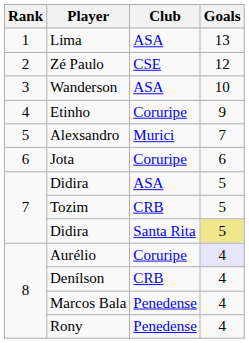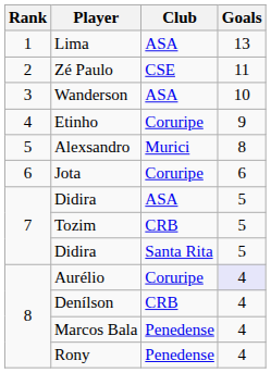Zé Paulo | Goals: 12 -> 11
Alexsandro | Goals: 7 -> 8
Didira / Santa Rita | Goals: khaki background -> no background
